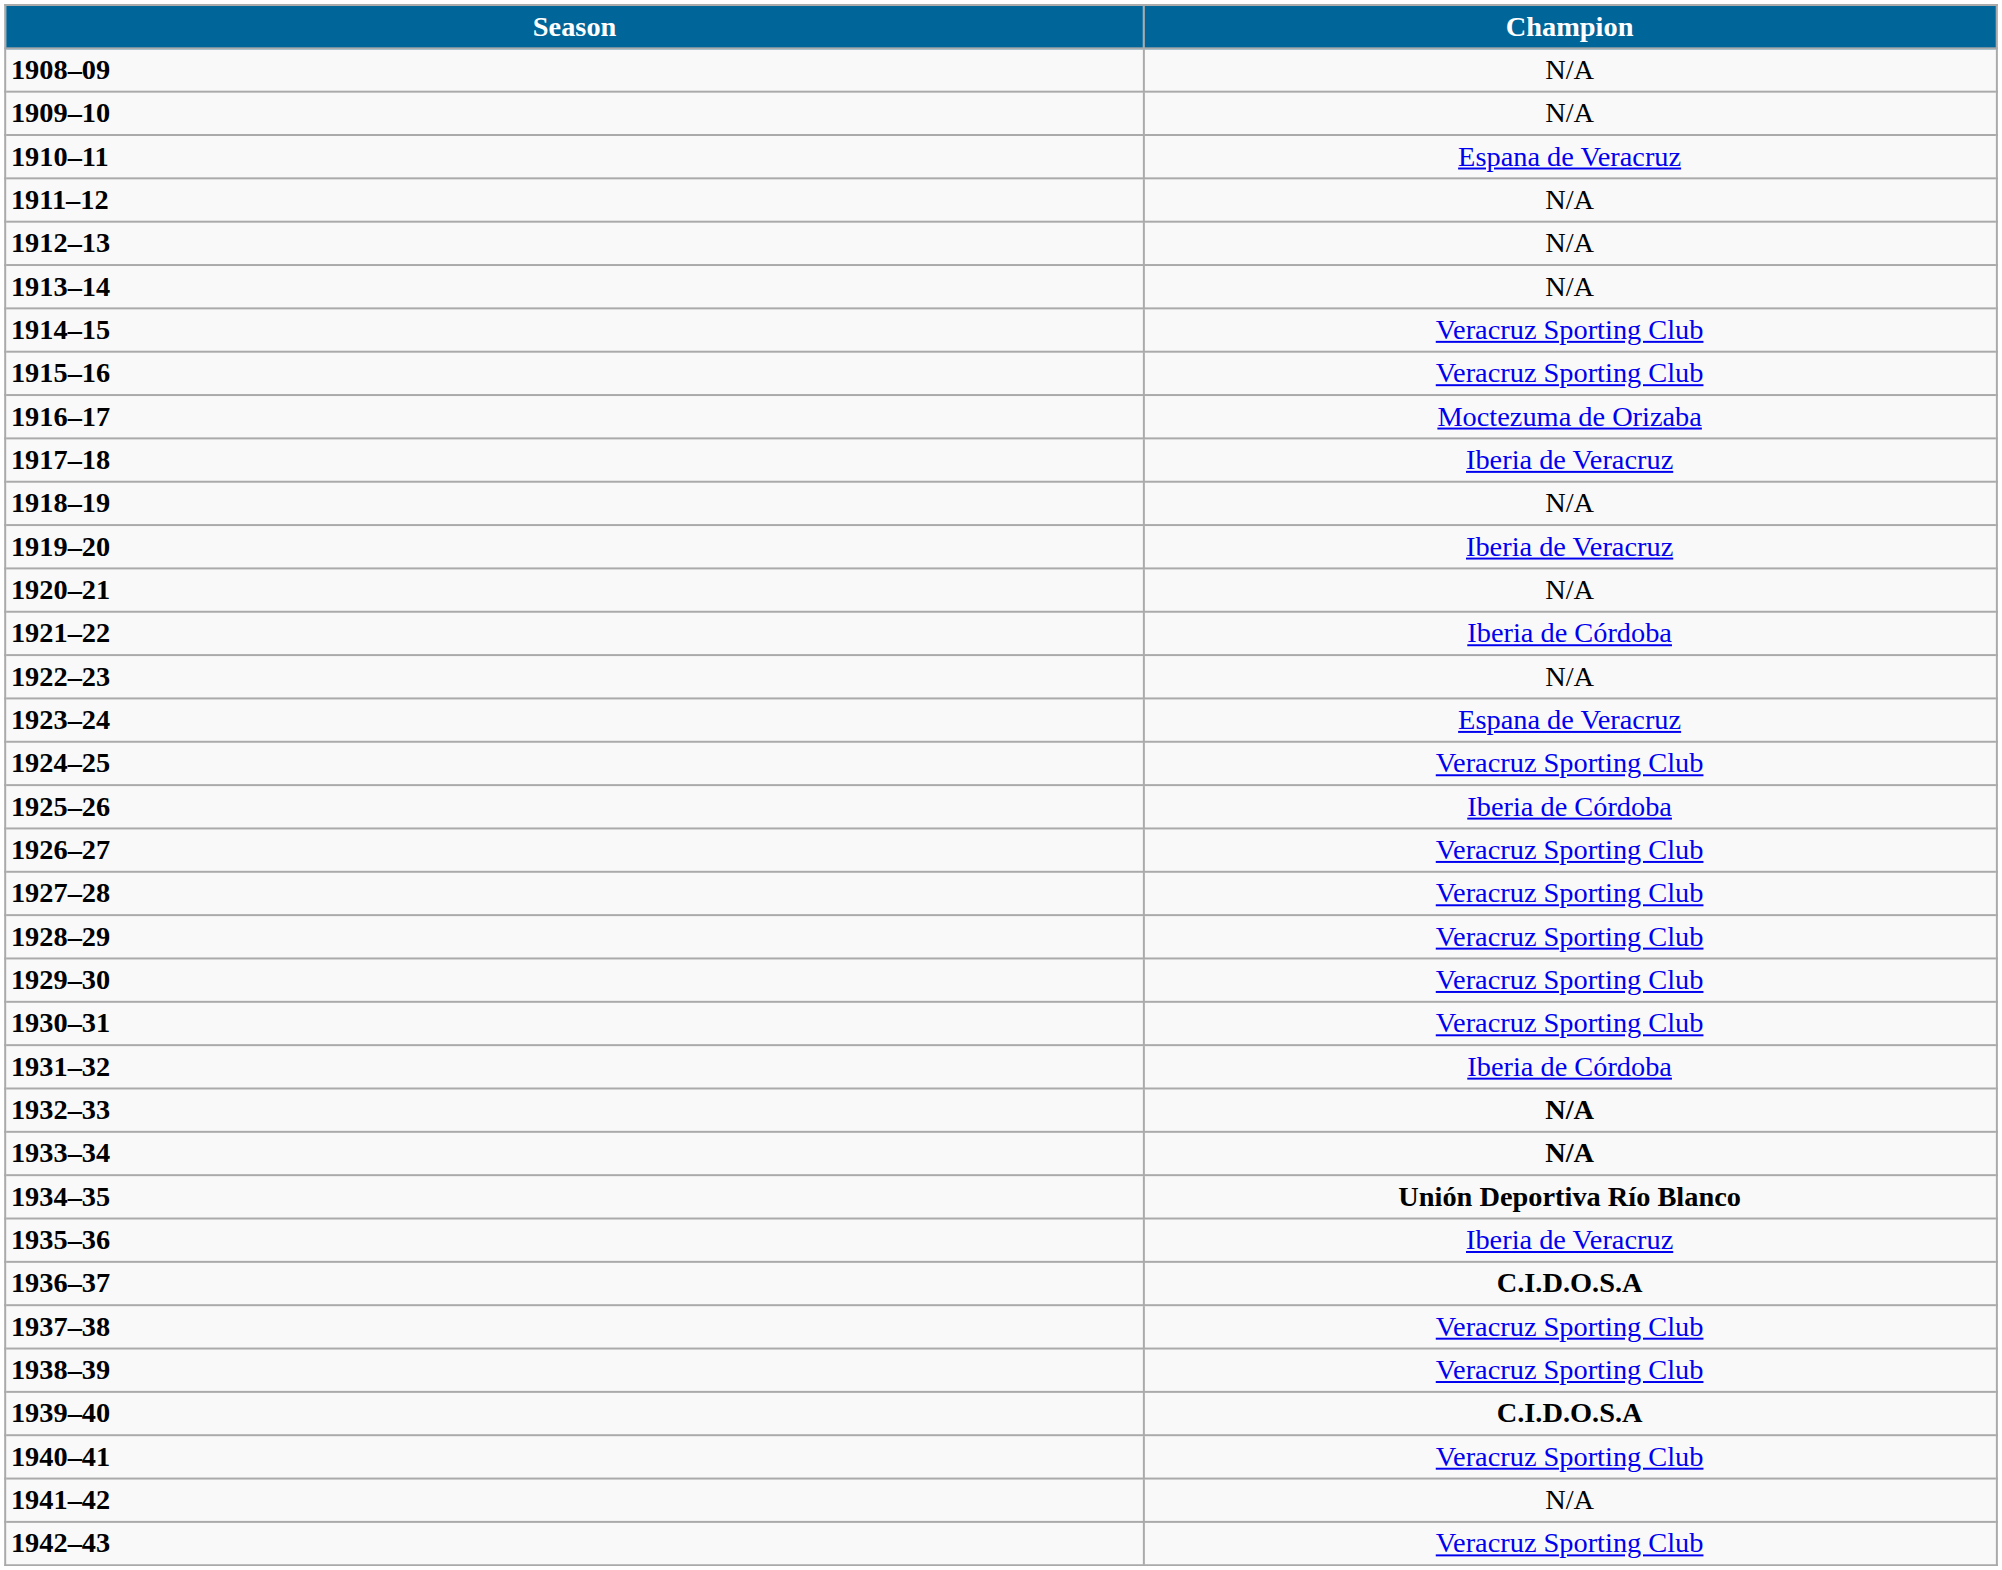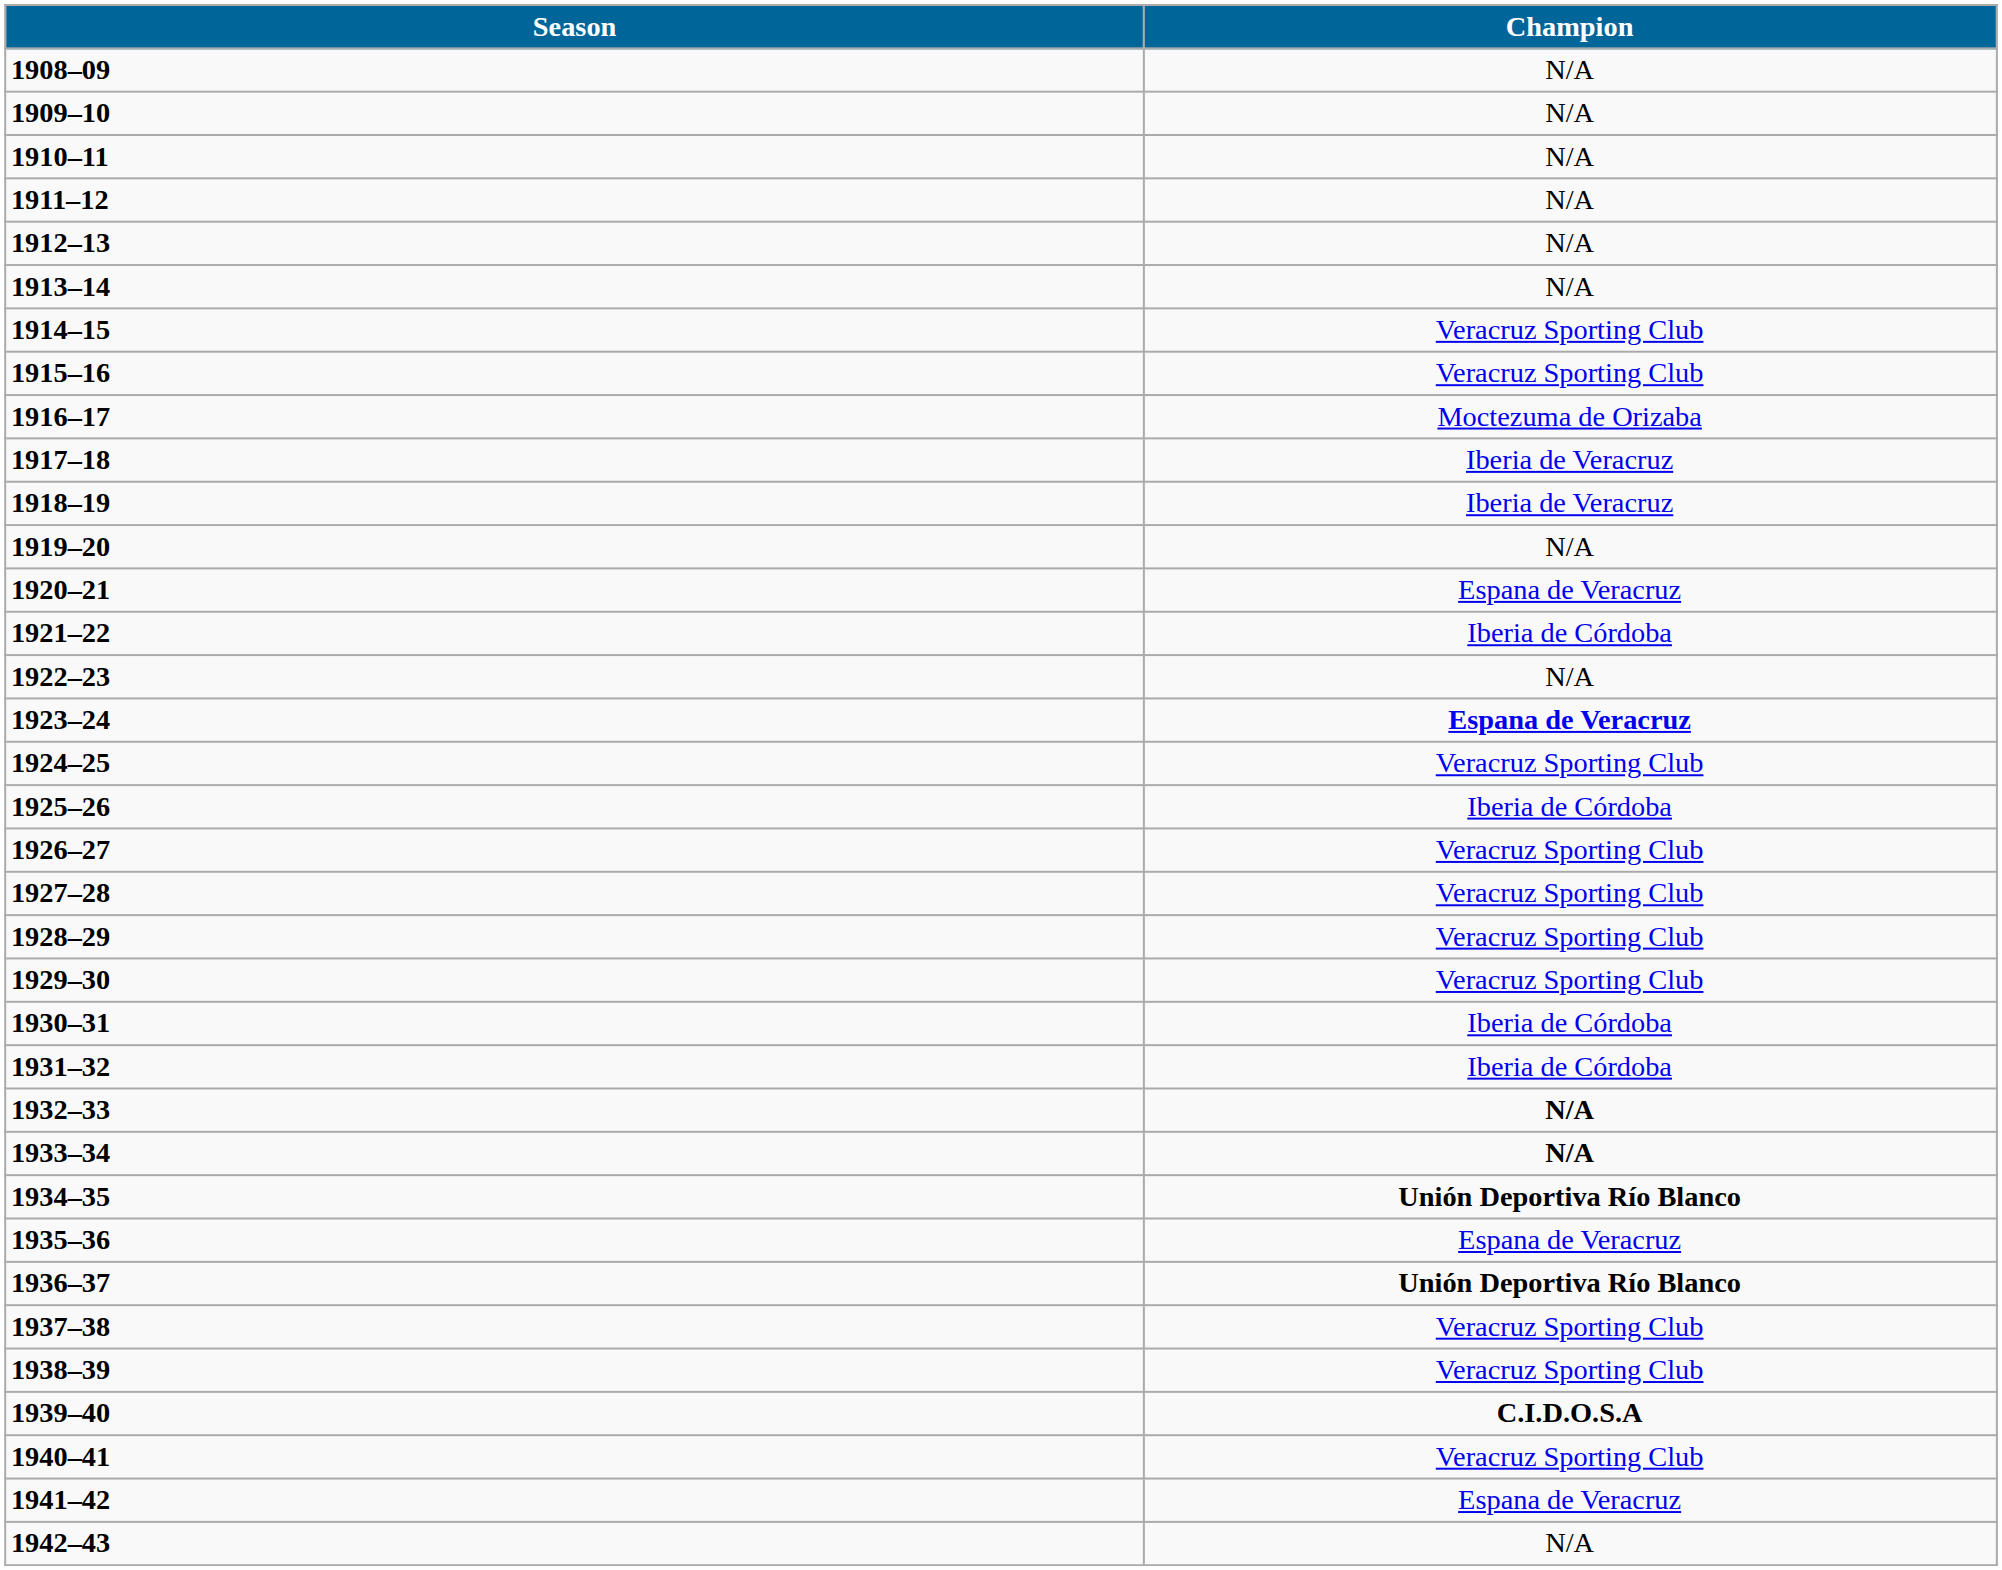1910–11 | Champion: Espana de Veracruz -> N/A
1918–19 | Champion: N/A -> Iberia de Veracruz
1919–20 | Champion: Iberia de Veracruz -> N/A
1920–21 | Champion: N/A -> Espana de Veracruz
1923–24 | Champion: normal -> bold
1930–31 | Champion: Veracruz Sporting Club -> Iberia de Córdoba
1935–36 | Champion: Iberia de Veracruz -> Espana de Veracruz
1936–37 | Champion: C.I.D.O.S.A -> Unión Deportiva Río Blanco
1941–42 | Champion: N/A -> Espana de Veracruz
1942–43 | Champion: Veracruz Sporting Club -> N/A
